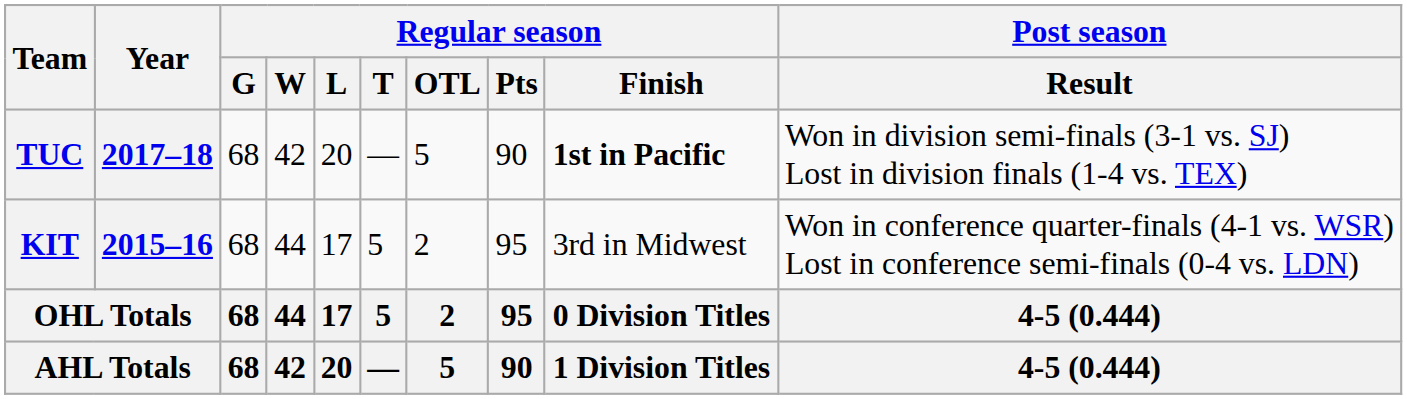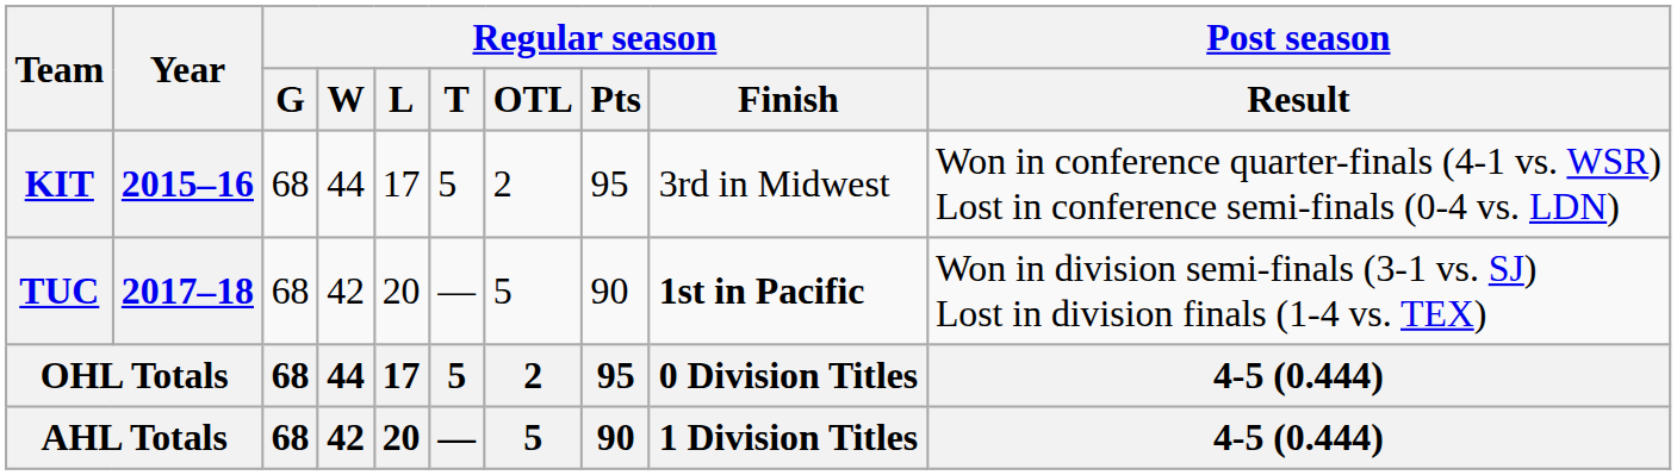rows swapped: KIT <-> TUC
